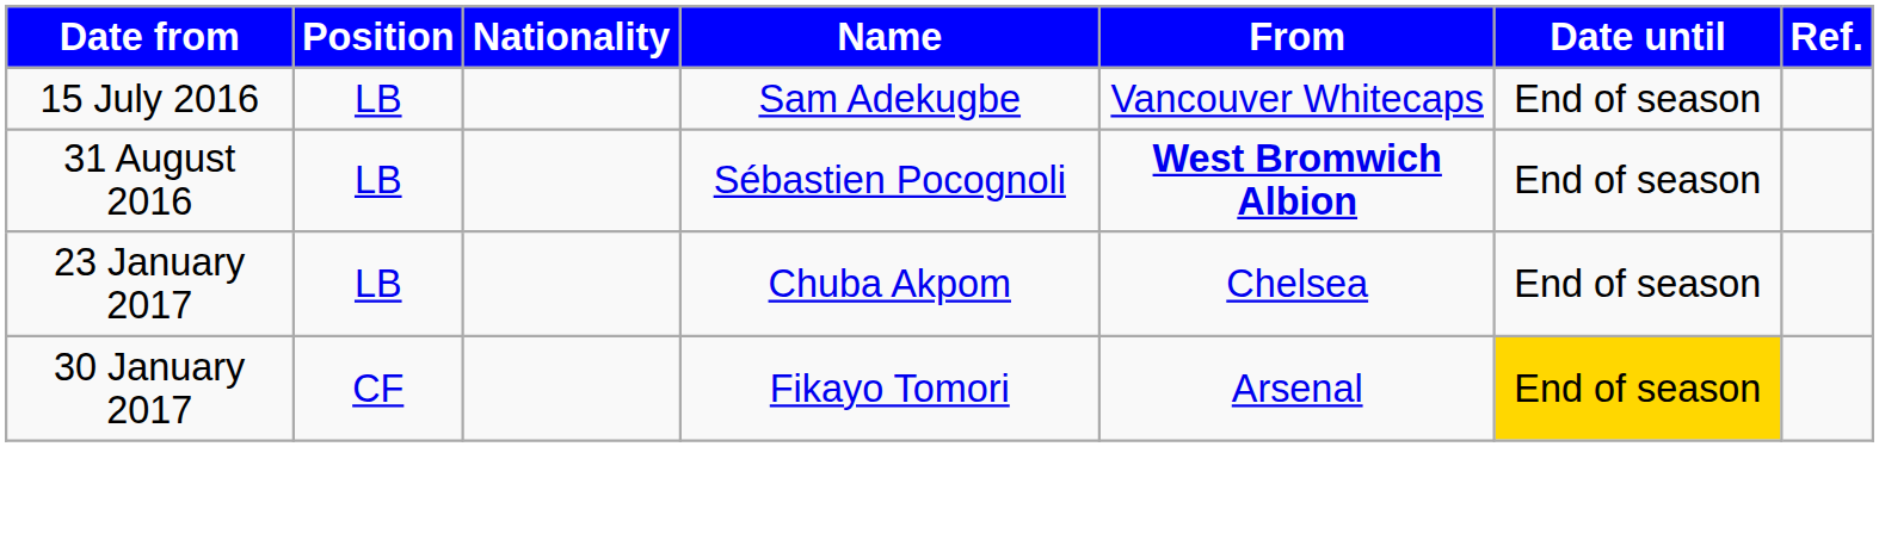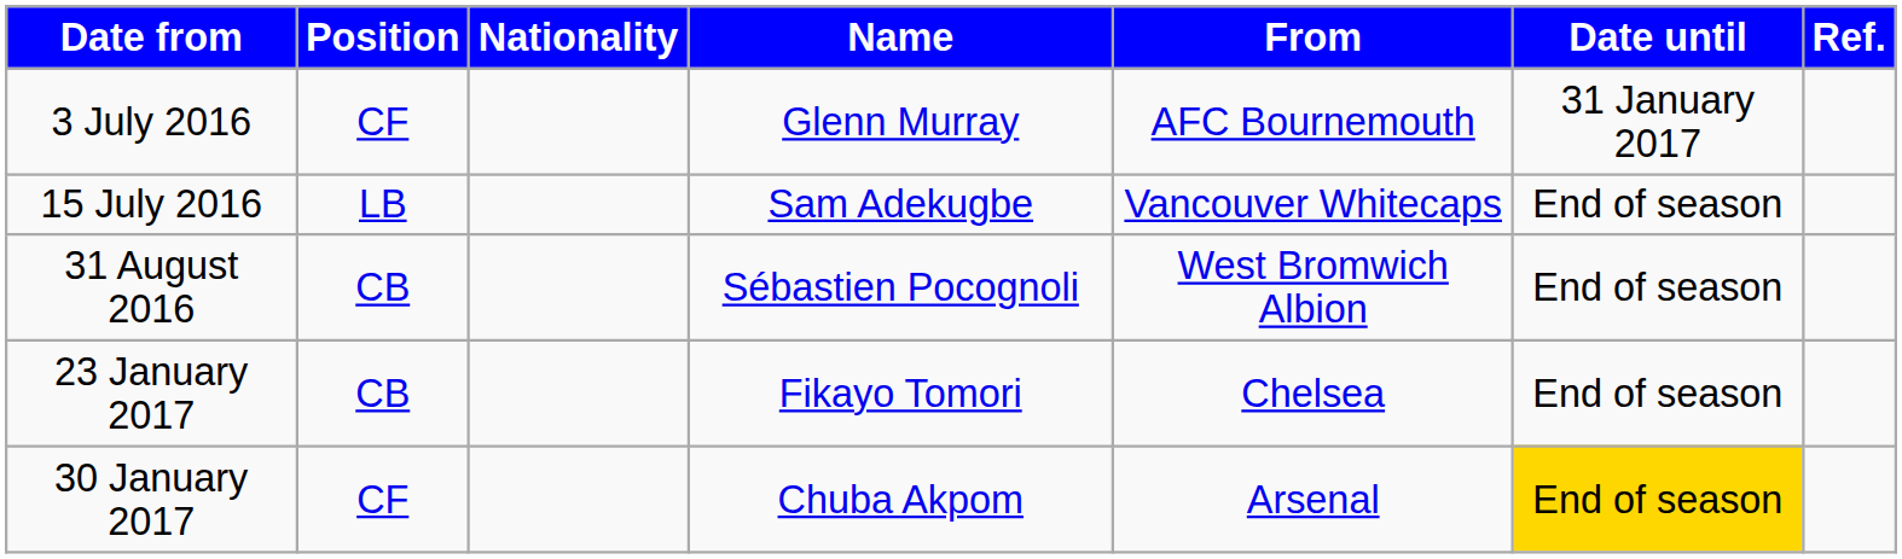+ row: 3 July 2016 | CF | Glenn Murray | AFC Bournemouth | 31 January 2017
31 August 2016 | Position: LB -> CB
31 August 2016 | From: bold -> normal
23 January 2017 | Position: LB -> CB
23 January 2017 | Name: Chuba Akpom -> Fikayo Tomori
30 January 2017 | Name: Fikayo Tomori -> Chuba Akpom
